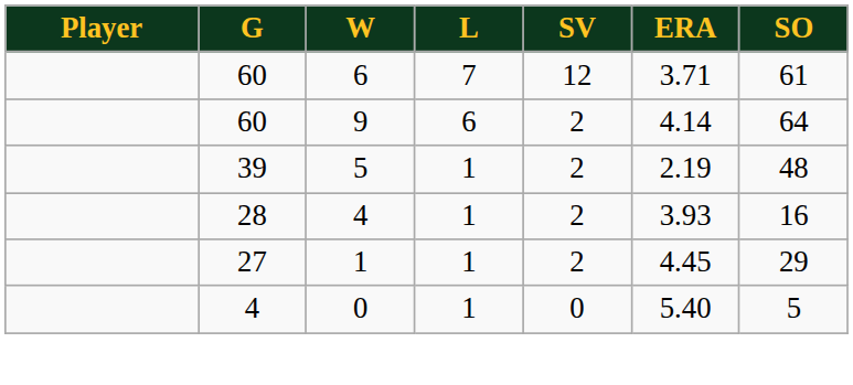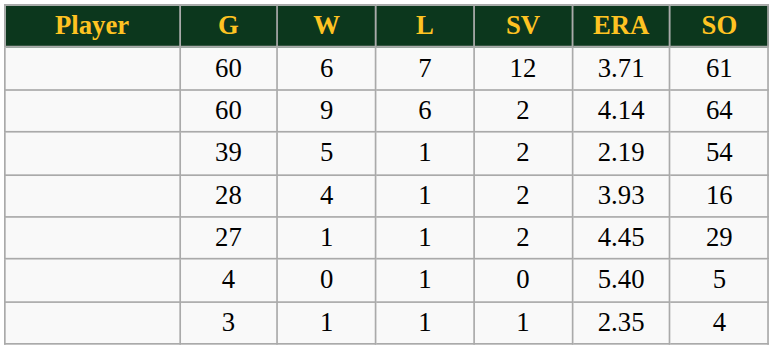39 | SO: 48 -> 54
+ row: 3 | 1 | 1 | 1 | 2.35 | 4
